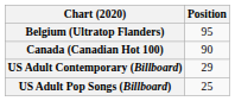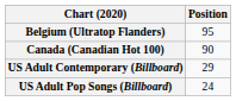US Adult Pop Songs (Billboard) | Position: 25 -> 24
